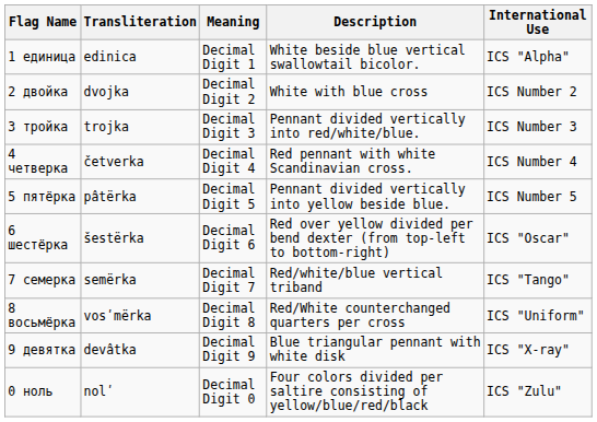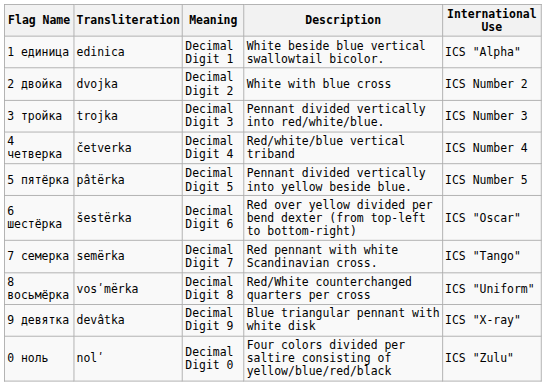4 четверка | Description: Red pennant with white Scandinavian cross. -> Red/white/blue vertical triband
7 семерка | Description: Red/white/blue vertical triband -> Red pennant with white Scandinavian cross.
